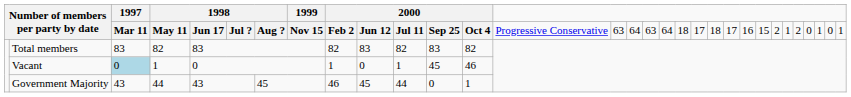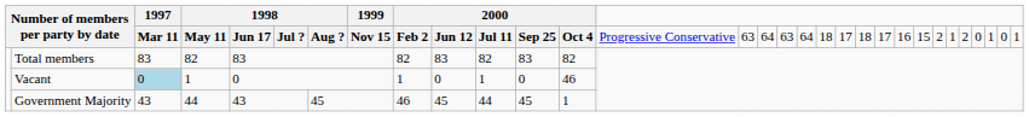Vacant | column 12: 45 -> 0
Government Majority | column 12: 0 -> 45
